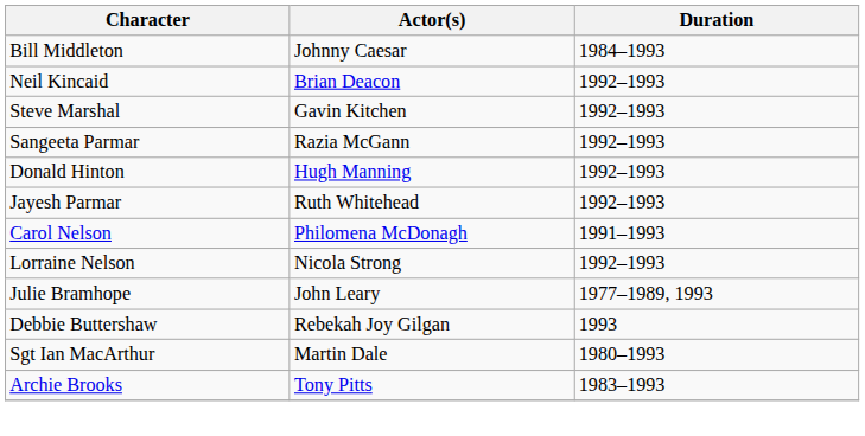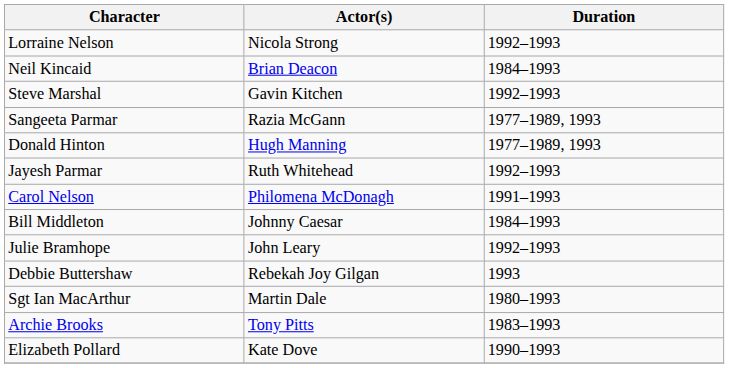rows swapped: Bill Middleton <-> Lorraine Nelson
Neil Kincaid | Duration: 1992–1993 -> 1984–1993
Sangeeta Parmar | Duration: 1992–1993 -> 1977–1989, 1993
Donald Hinton | Duration: 1992–1993 -> 1977–1989, 1993
Julie Bramhope | Duration: 1977–1989, 1993 -> 1992–1993
+ row: Elizabeth Pollard | Kate Dove | 1990–1993
